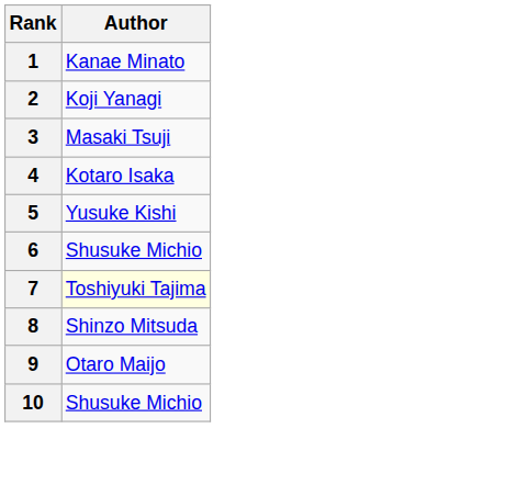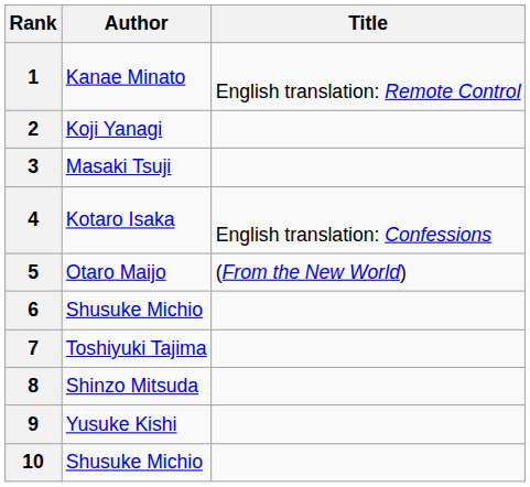+ column: Title | English translation: Remote Control | English translation: Confessions | (From the New World)
5 | Author: Yusuke Kishi -> Otaro Maijo
7 | Author: lightyellow background -> no background
9 | Author: Otaro Maijo -> Yusuke Kishi
